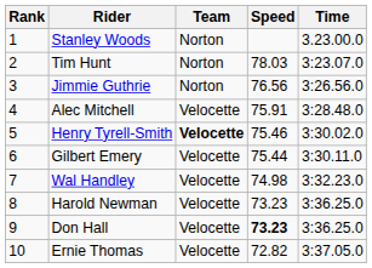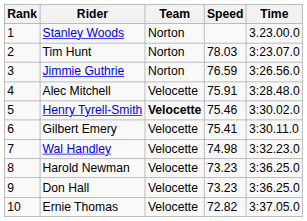Jimmie Guthrie | Speed: 76.56 -> 76.59
Gilbert Emery | Speed: 75.44 -> 75.41
Don Hall | Speed: bold -> normal
